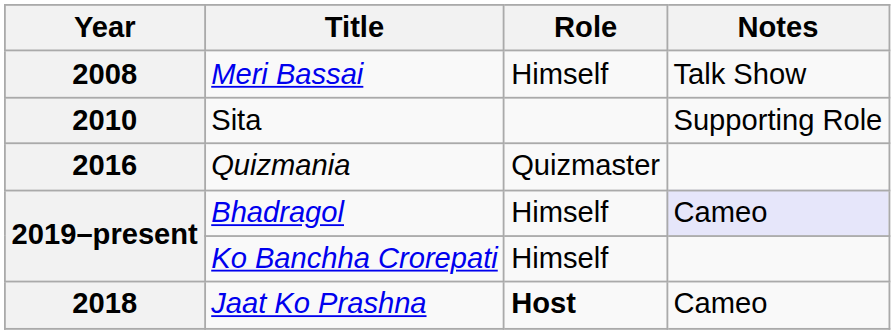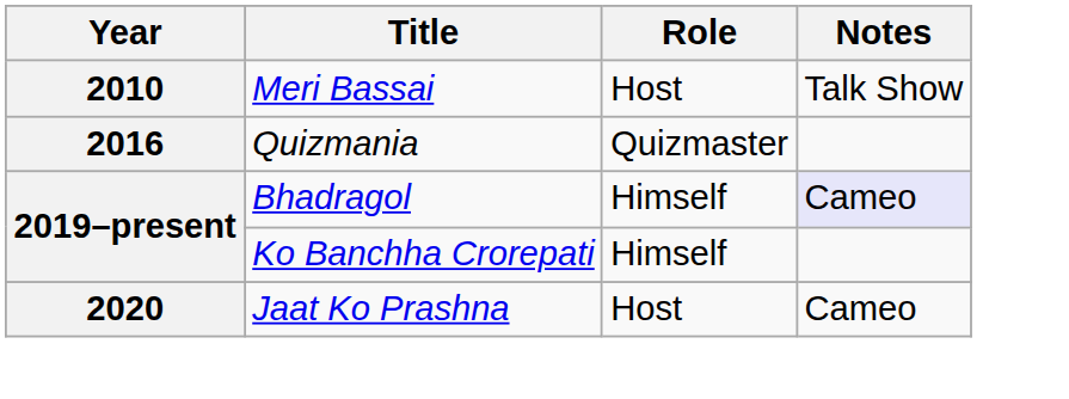Meri Bassai | Year: 2008 -> 2010
Meri Bassai | Role: Himself -> Host
- row: 2010 | Sita | Supporting Role
Jaat Ko Prashna | Year: 2018 -> 2020
Jaat Ko Prashna | Role: bold -> normal
